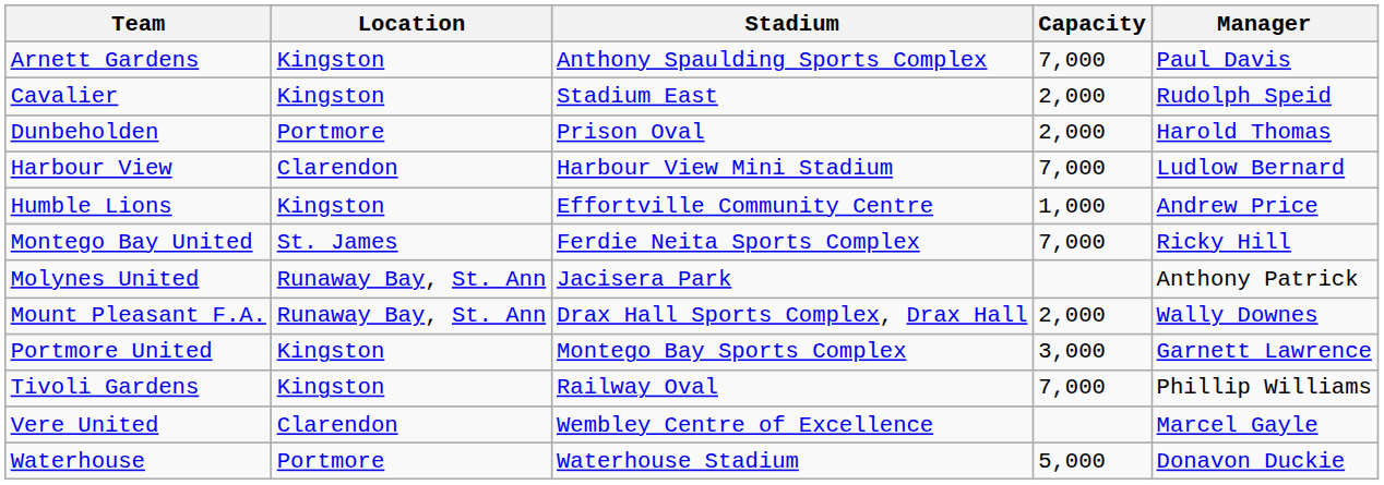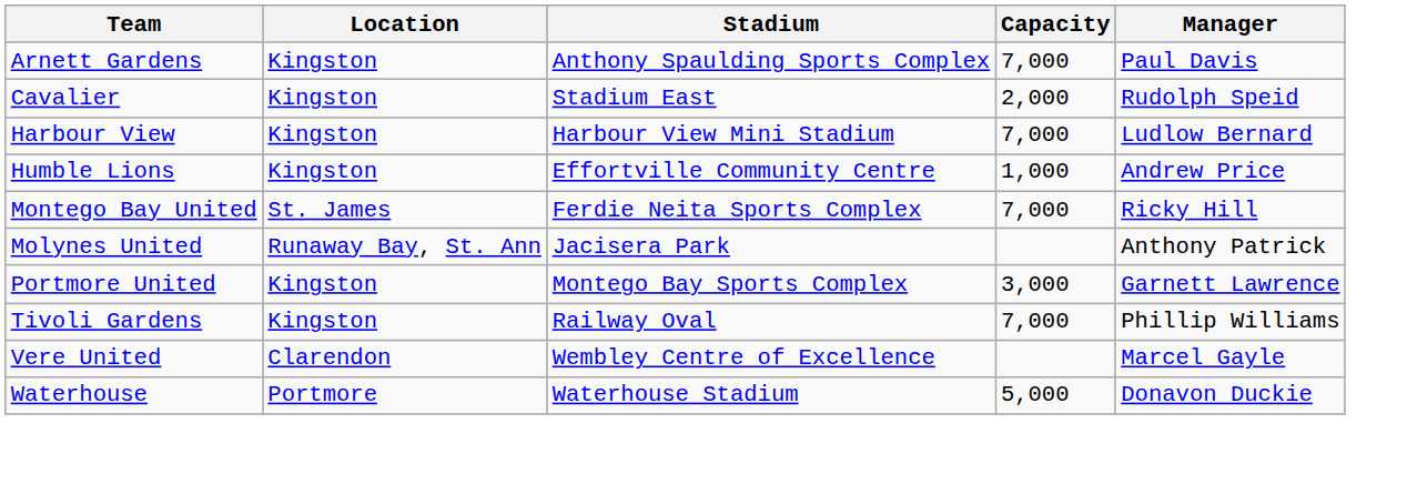- row: Dunbeholden | Portmore | Prison Oval | 2,000 | Harold Thomas
Harbour View | Location: Clarendon -> Kingston
- row: Mount Pleasant F.A. | Runaway Bay, St. Ann | Drax Hall Sports Complex, Drax Hall | 2,000 | Wally Downes
